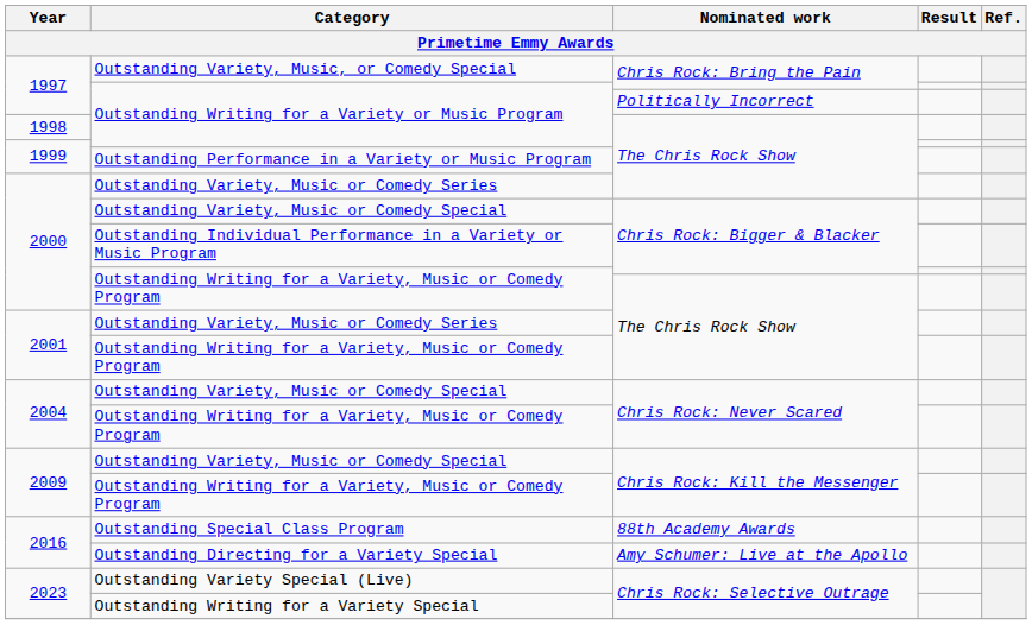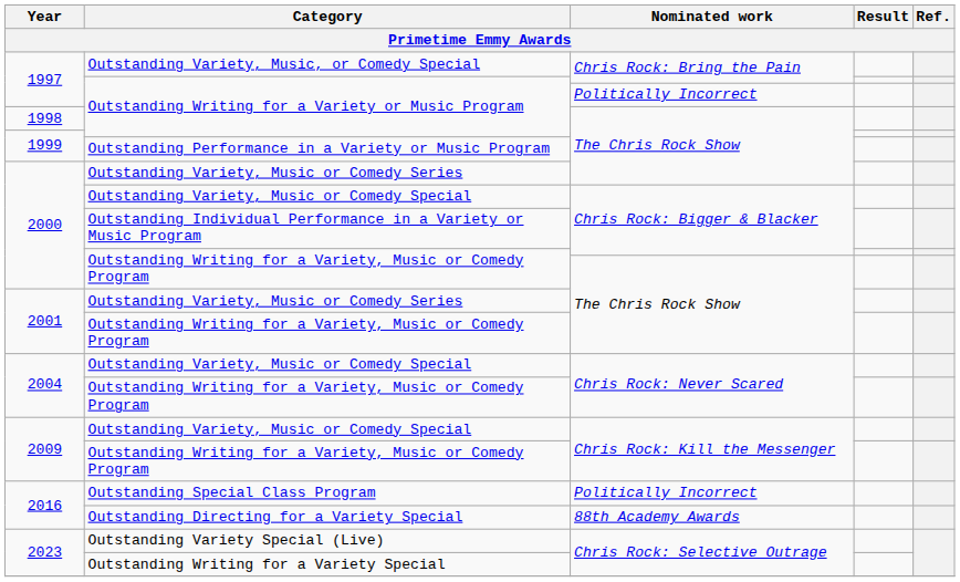Outstanding Special Class Program | Nominated work: 88th Academy Awards -> Politically Incorrect
Outstanding Directing for a Variety Special | Nominated work: Amy Schumer: Live at the Apollo -> 88th Academy Awards
